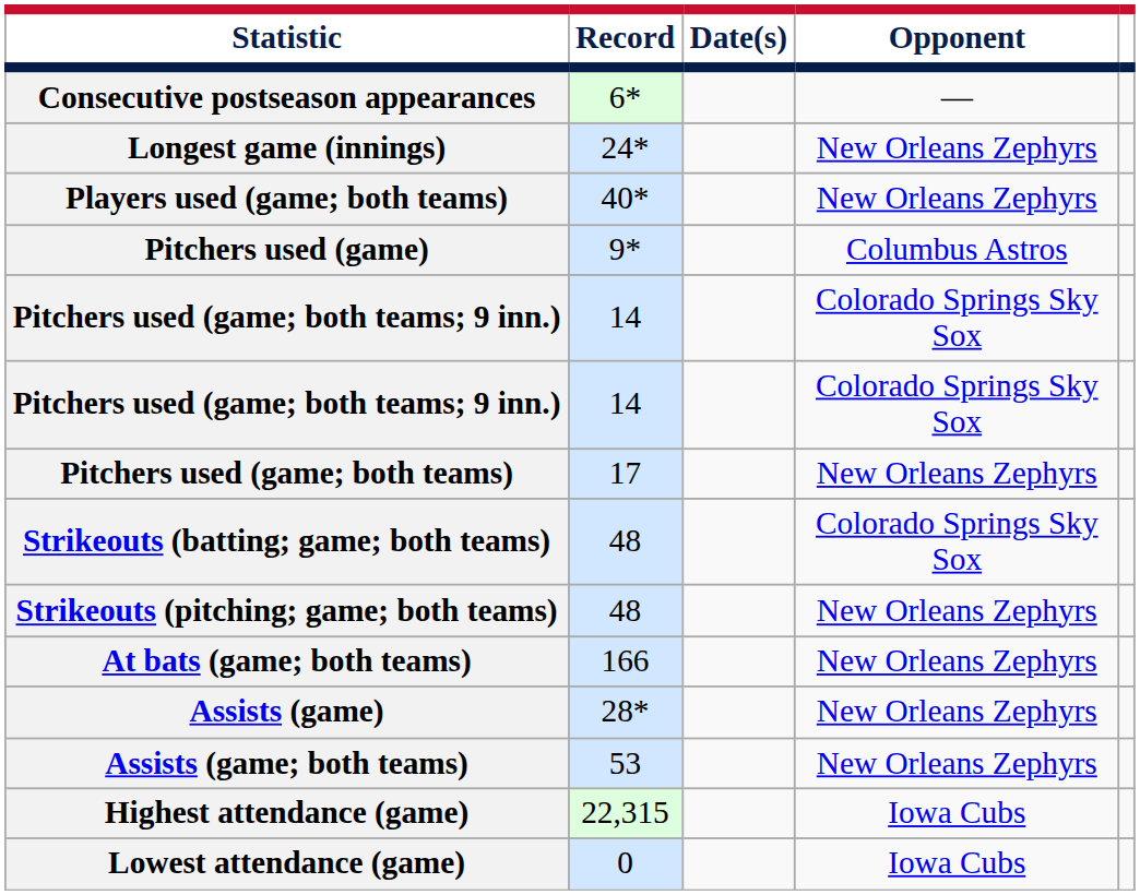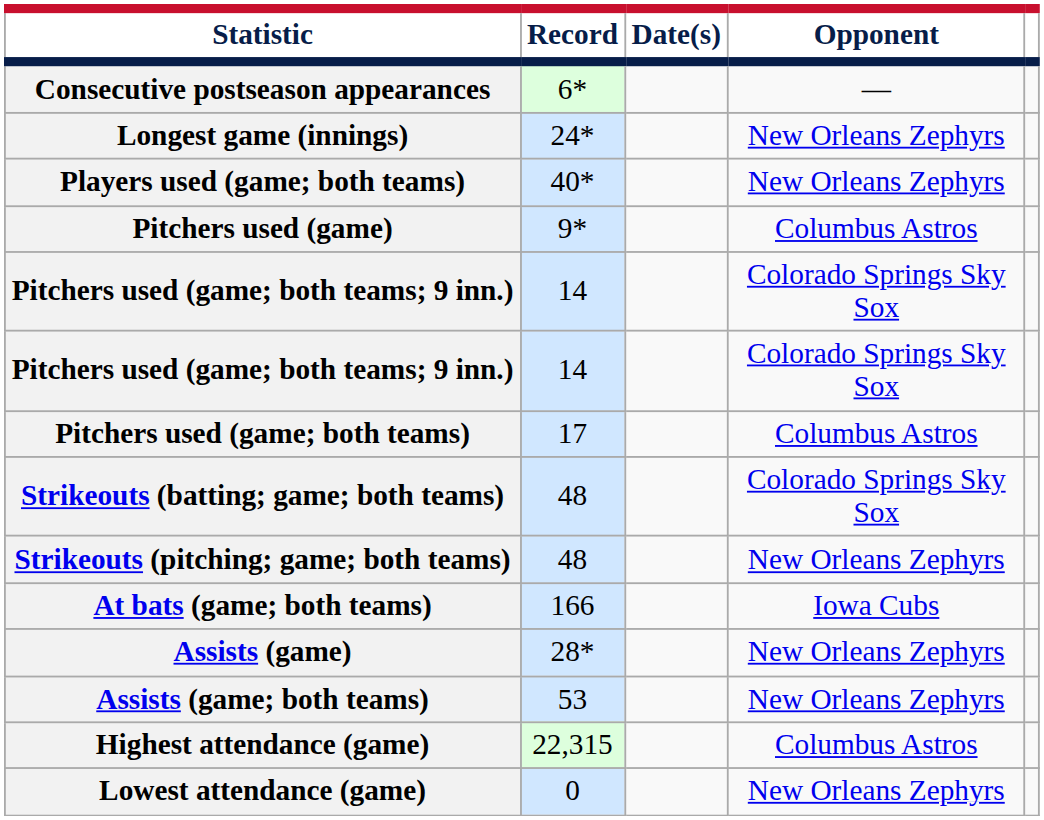Pitchers used (game; both teams) | Opponent: New Orleans Zephyrs -> Columbus Astros
At bats (game; both teams) | Opponent: New Orleans Zephyrs -> Iowa Cubs
Highest attendance (game) | Opponent: Iowa Cubs -> Columbus Astros
Lowest attendance (game) | Opponent: Iowa Cubs -> New Orleans Zephyrs
